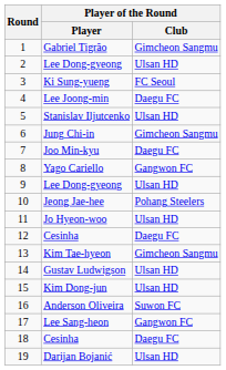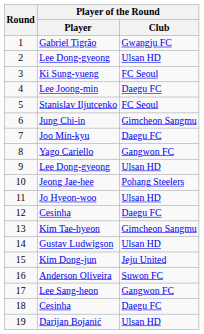1 | Player of the Round / Club: Gimcheon Sangmu -> Gwangju FC
5 | Player of the Round / Club: Ulsan HD -> FC Seoul
15 | Player of the Round / Club: Ulsan HD -> Jeju United
